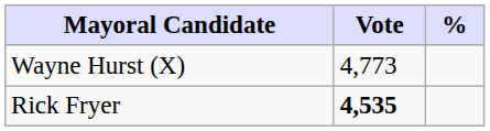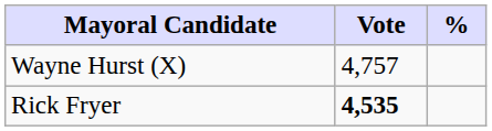Wayne Hurst (X) | Vote: 4,773 -> 4,757
